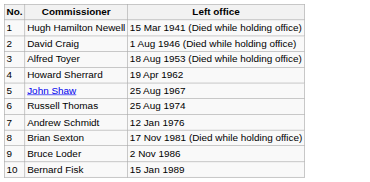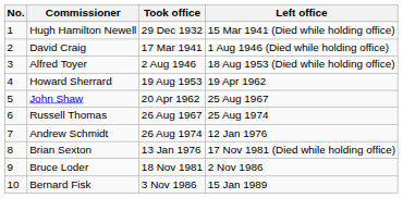+ column: Took office | 29 Dec 1932 | 17 Mar 1941 | 2 Aug 1946 | 19 Aug 1953 | 20 Apr 1962 | 26 Aug 1967 | 26 Aug 1974 | 13 Jan 1976 | 18 Nov 1981 | 3 Nov 1986
